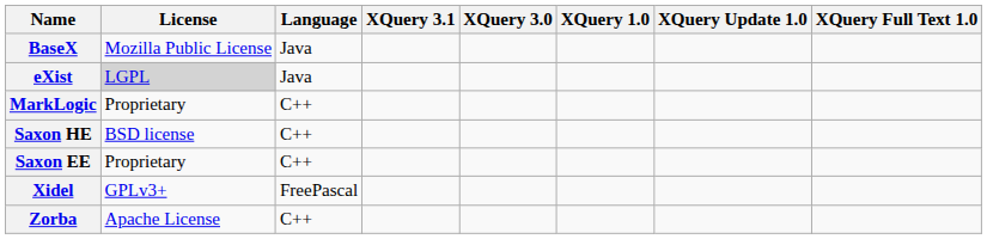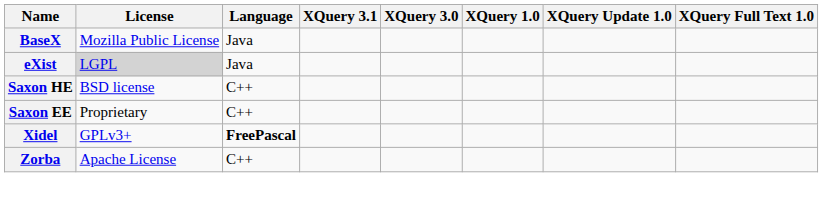- row: MarkLogic | Proprietary | C++
Xidel | Language: normal -> bold
